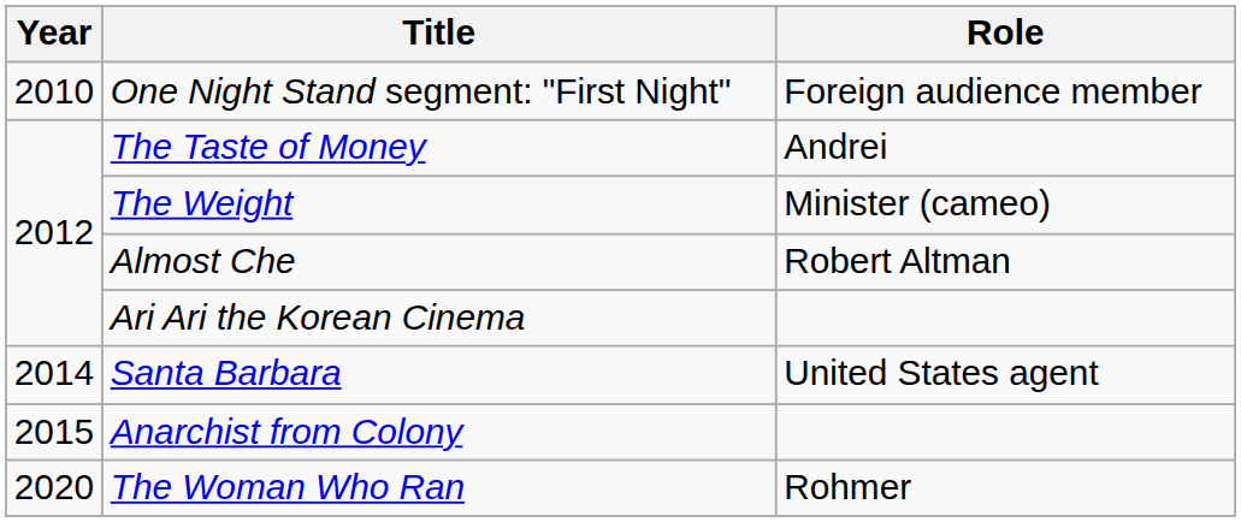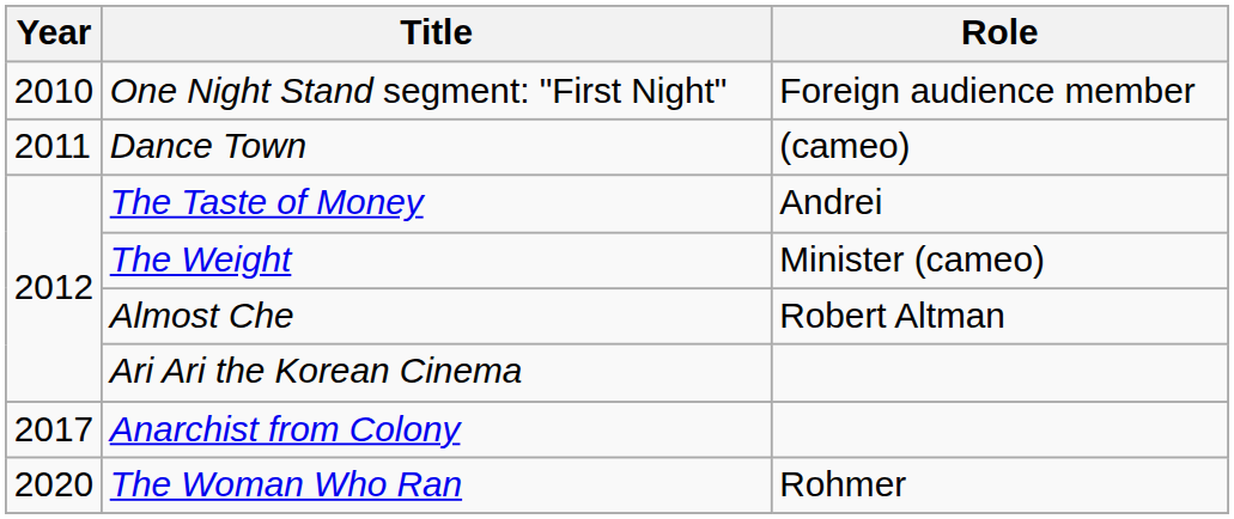+ row: 2011 | Dance Town | (cameo)
- row: 2014 | Santa Barbara | United States agent
Anarchist from Colony | Year: 2015 -> 2017
